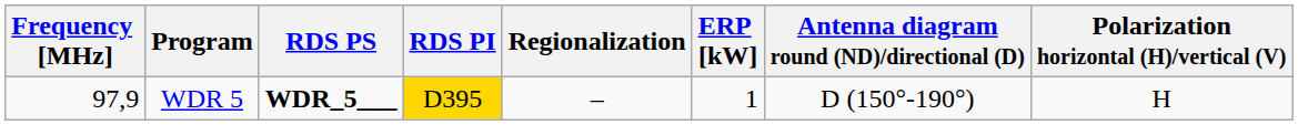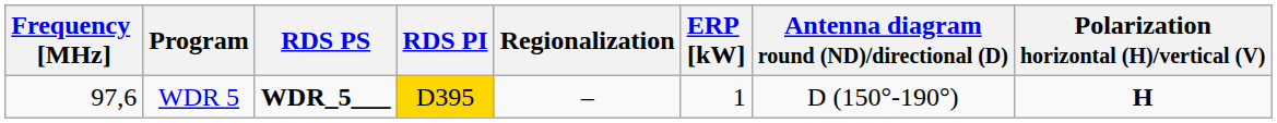WDR 5 | Frequency [MHz]: 97,9 -> 97,6
WDR 5 | Polarization horizontal (H)/vertical (V): normal -> bold
